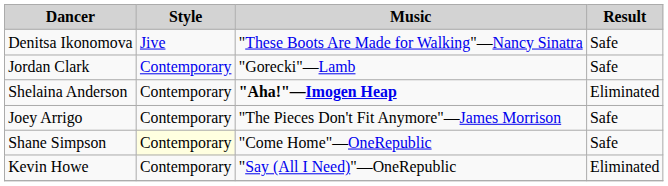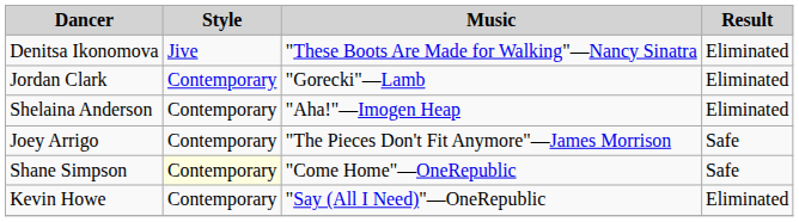Denitsa Ikonomova | Result: Safe -> Eliminated
Jordan Clark | Result: Safe -> Eliminated
Shelaina Anderson | Music: bold -> normal
